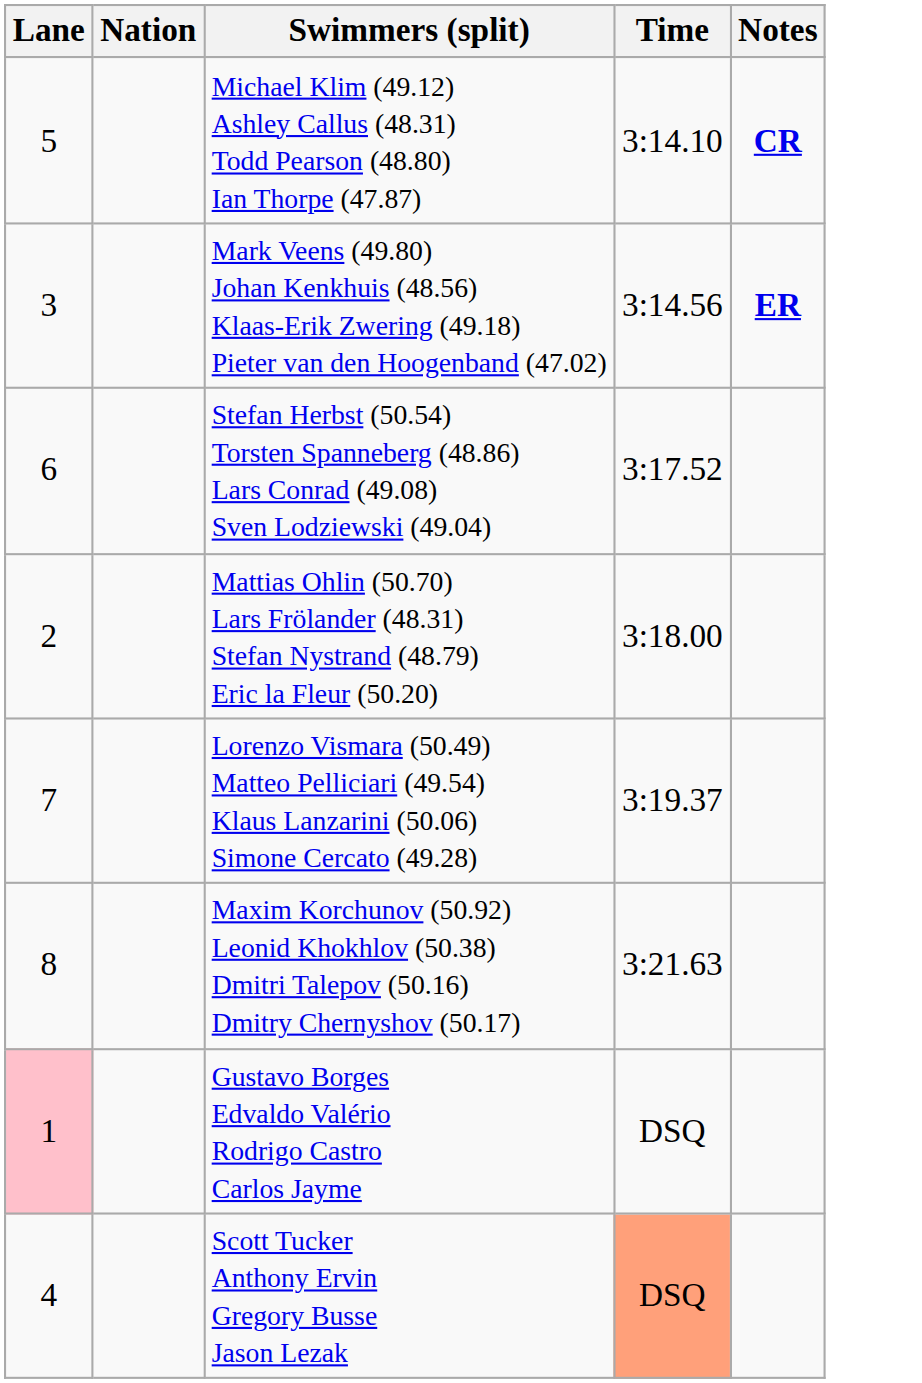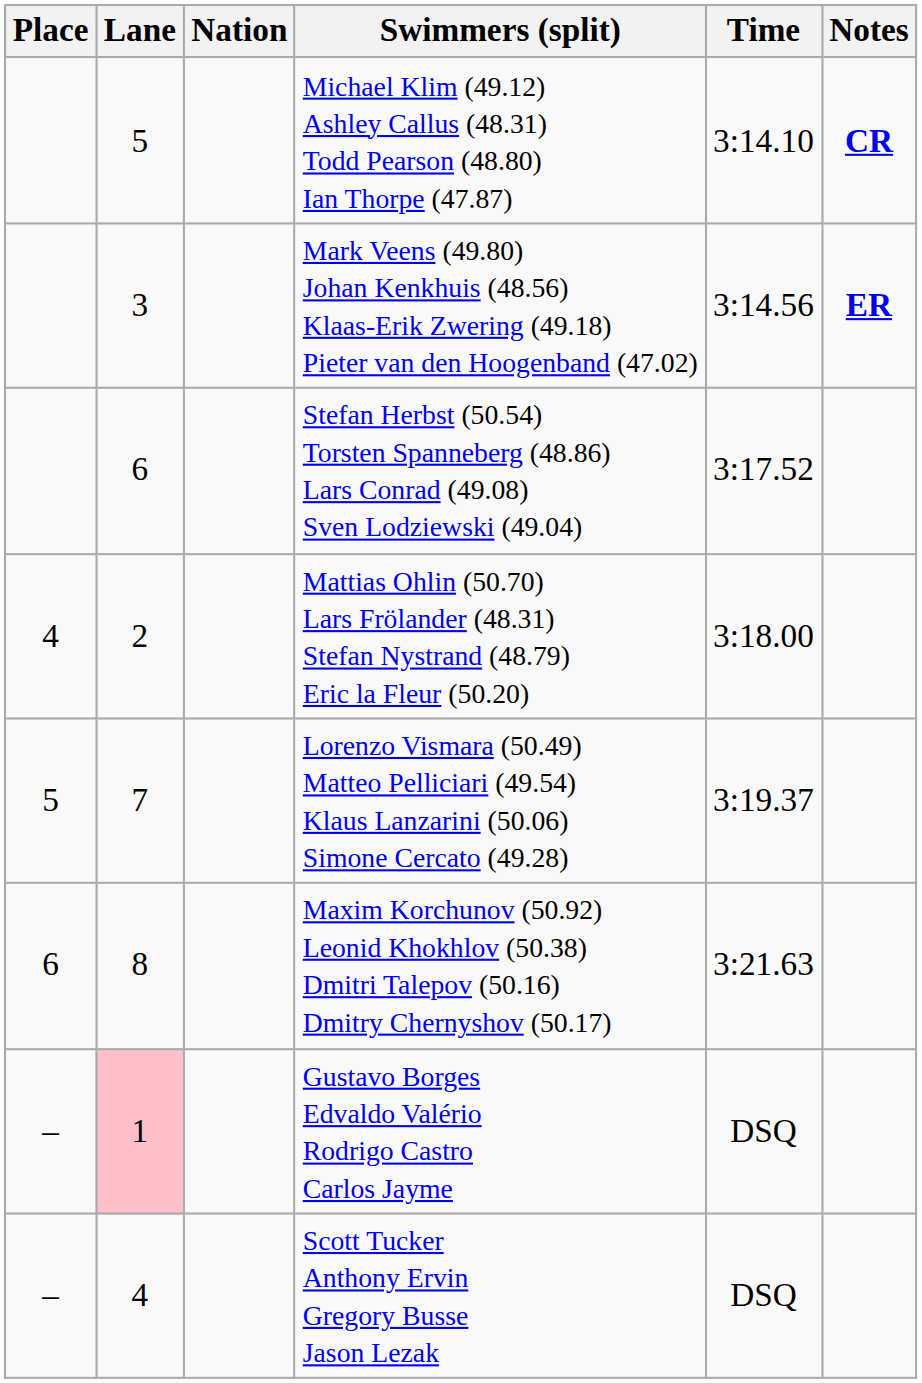+ column: Place | 4 | 5 | 6 | – | –
Scott Tucker Anthony Ervin Gregory Busse Jason Lezak | Time: lightsalmon background -> no background
